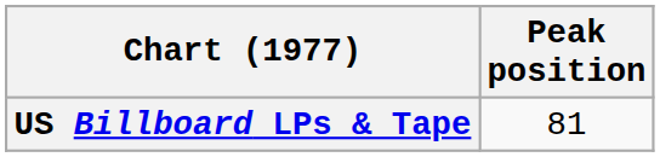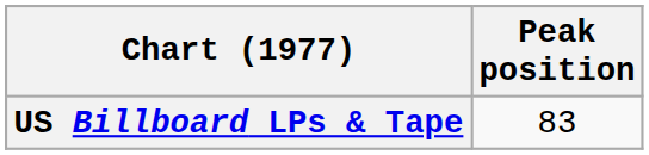US Billboard LPs & Tape | Peak position: 81 -> 83
